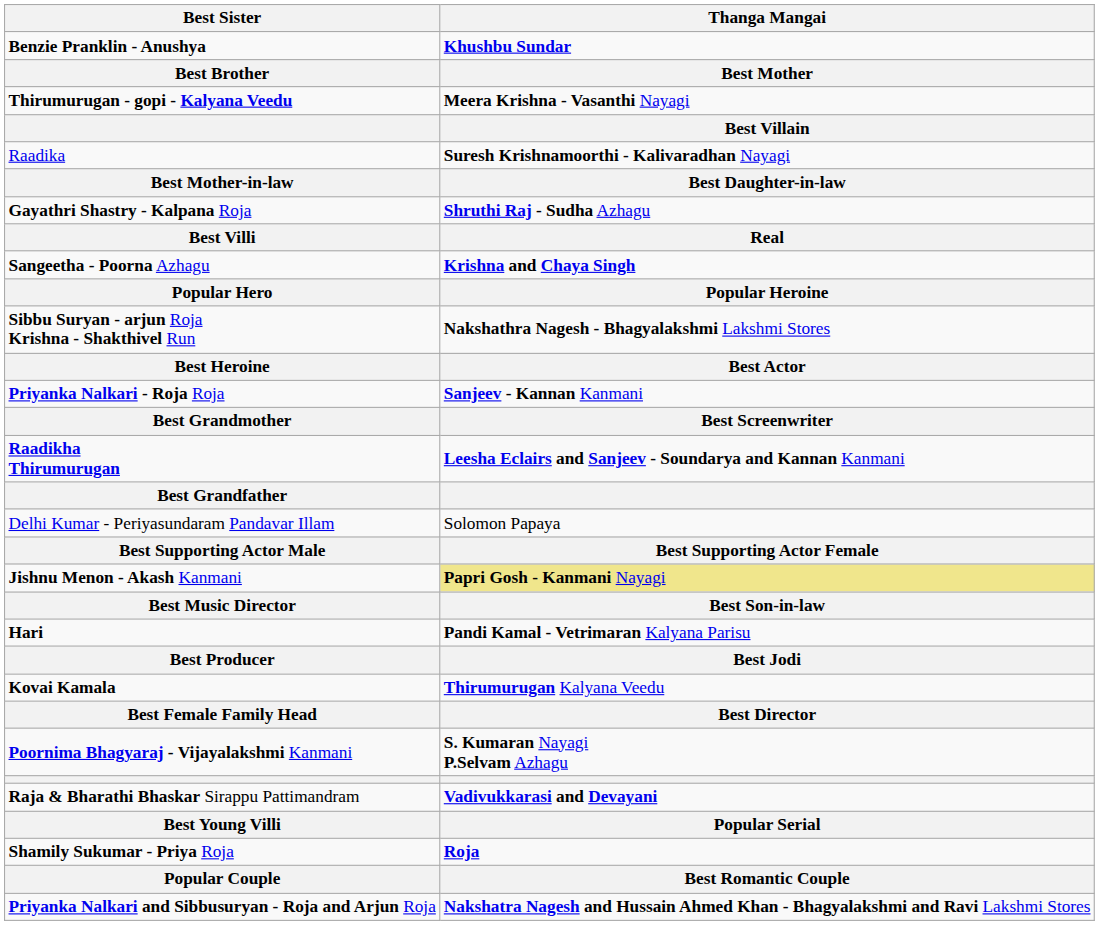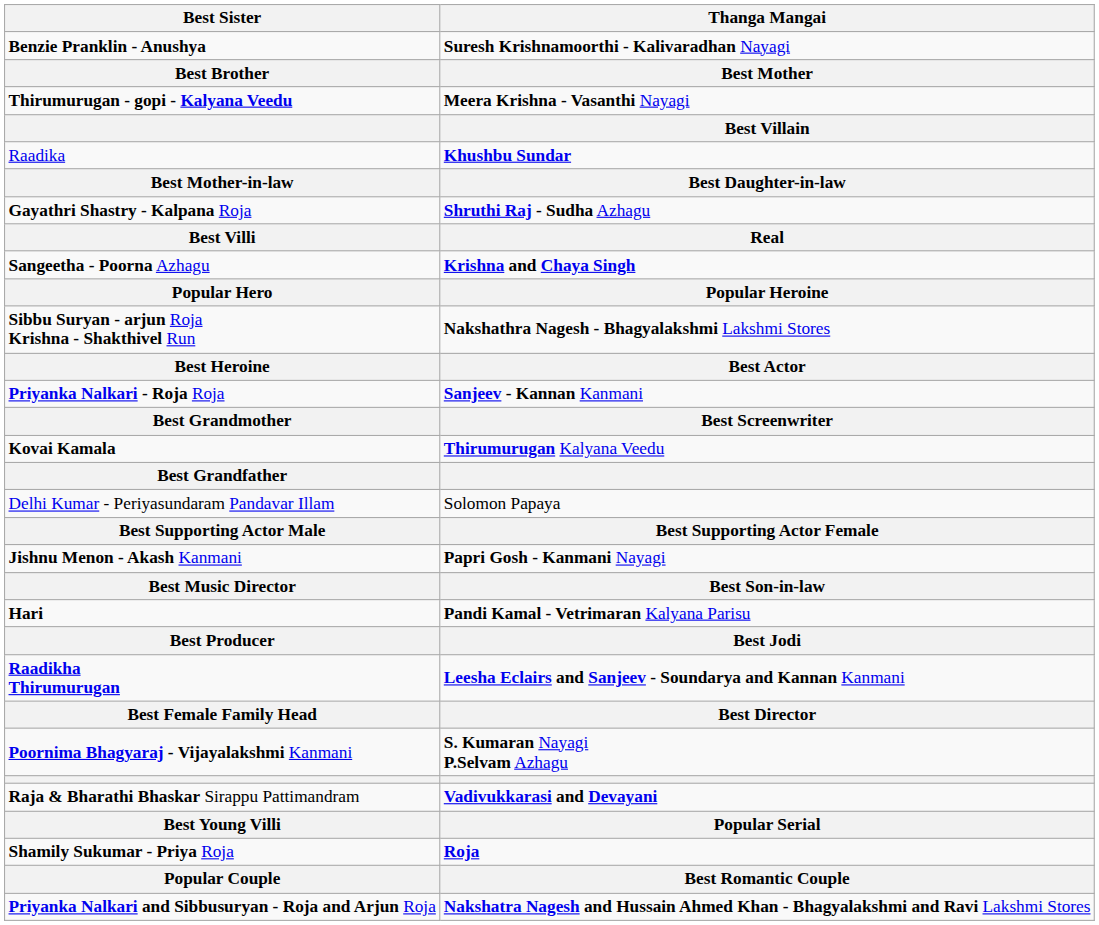Benzie Pranklin - Anushya | Thanga Mangai: Khushbu Sundar -> Suresh Krishnamoorthi - Kalivaradhan Nayagi
Raadika | Thanga Mangai: Suresh Krishnamoorthi - Kalivaradhan Nayagi -> Khushbu Sundar
rows swapped: Kovai Kamala <-> Raadikha Thirumurugan
Jishnu Menon - Akash Kanmani | Thanga Mangai: khaki background -> no background
